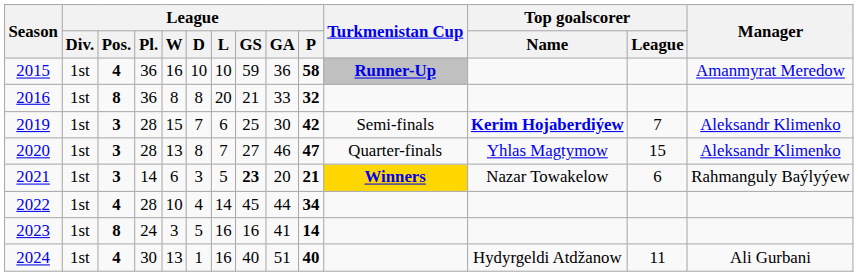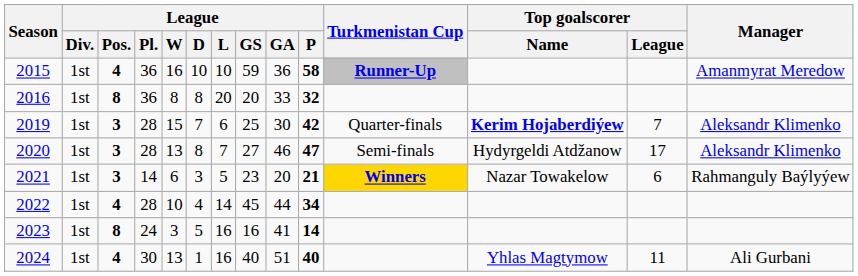2016 | League / GS: 21 -> 20
2019 | Turkmenistan Cup: Semi-finals -> Quarter-finals
2020 | Turkmenistan Cup: Quarter-finals -> Semi-finals
2020 | Top goalscorer / Name: Yhlas Magtymow -> Hydyrgeldi Atdžanow
2020 | Top goalscorer / League: 15 -> 17
2021 | League / GS: bold -> normal
2024 | Top goalscorer / Name: Hydyrgeldi Atdžanow -> Yhlas Magtymow
